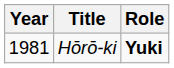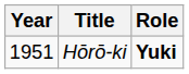Hōrō-ki | Year: 1981 -> 1951
